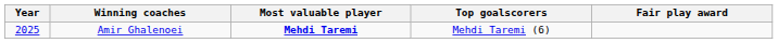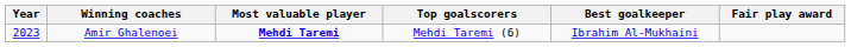+ column: Best goalkeeper | Ibrahim Al-Mukhaini
Amir Ghalenoei | Year: 2025 -> 2023
